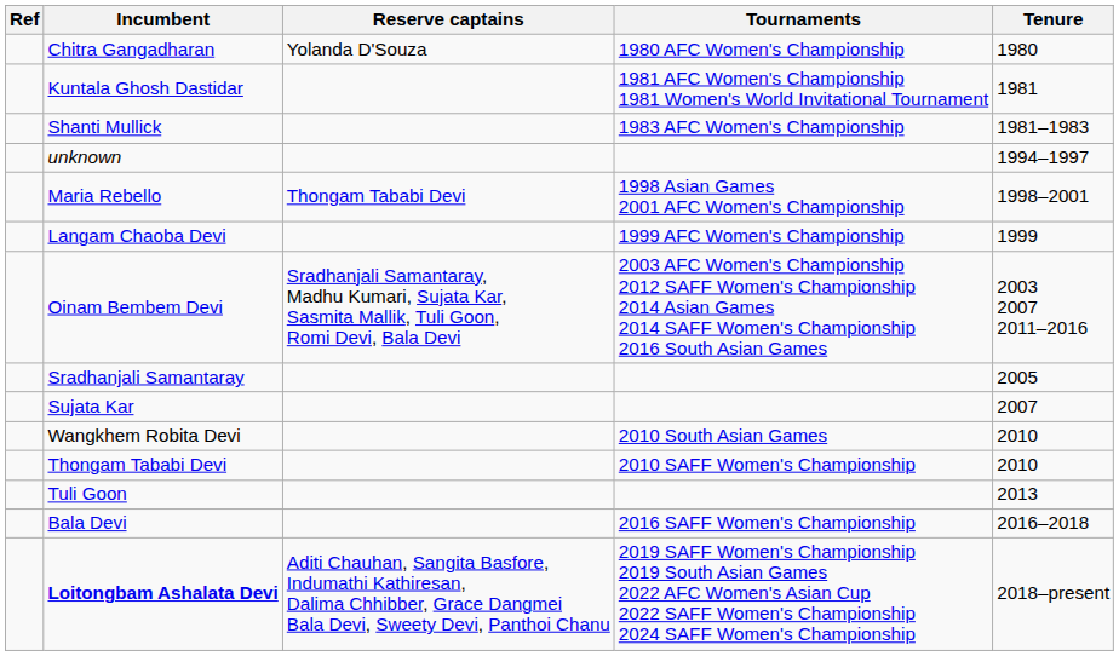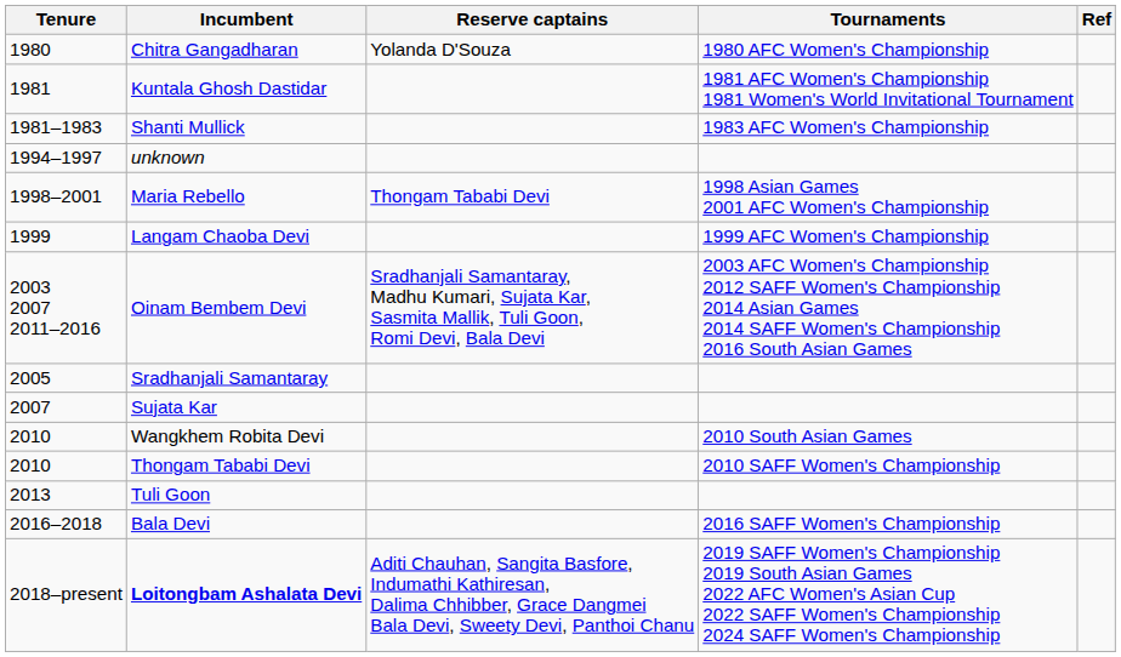columns swapped: Tenure <-> Ref
